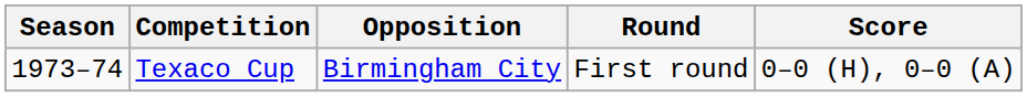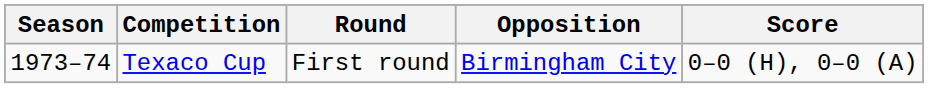columns swapped: Round <-> Opposition
